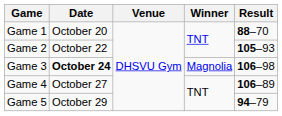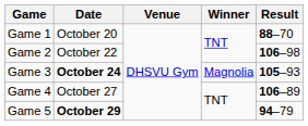Game 2 | Result: 105–93 -> 106–98
Game 3 | Result: 106–98 -> 105–93
Game 5 | Date: normal -> bold
